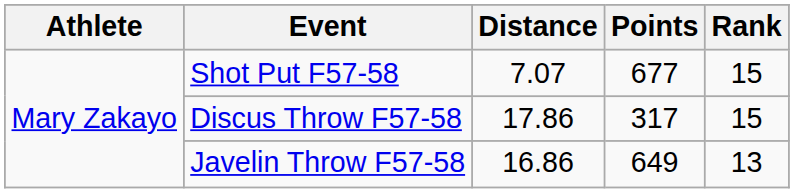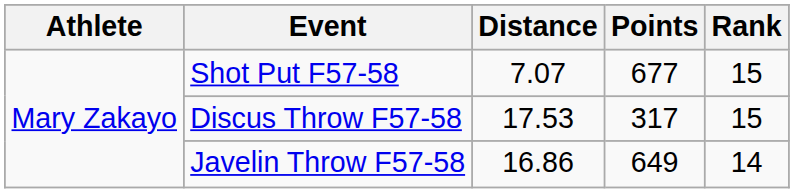Discus Throw F57-58 | Distance: 17.86 -> 17.53
Javelin Throw F57-58 | Rank: 13 -> 14
